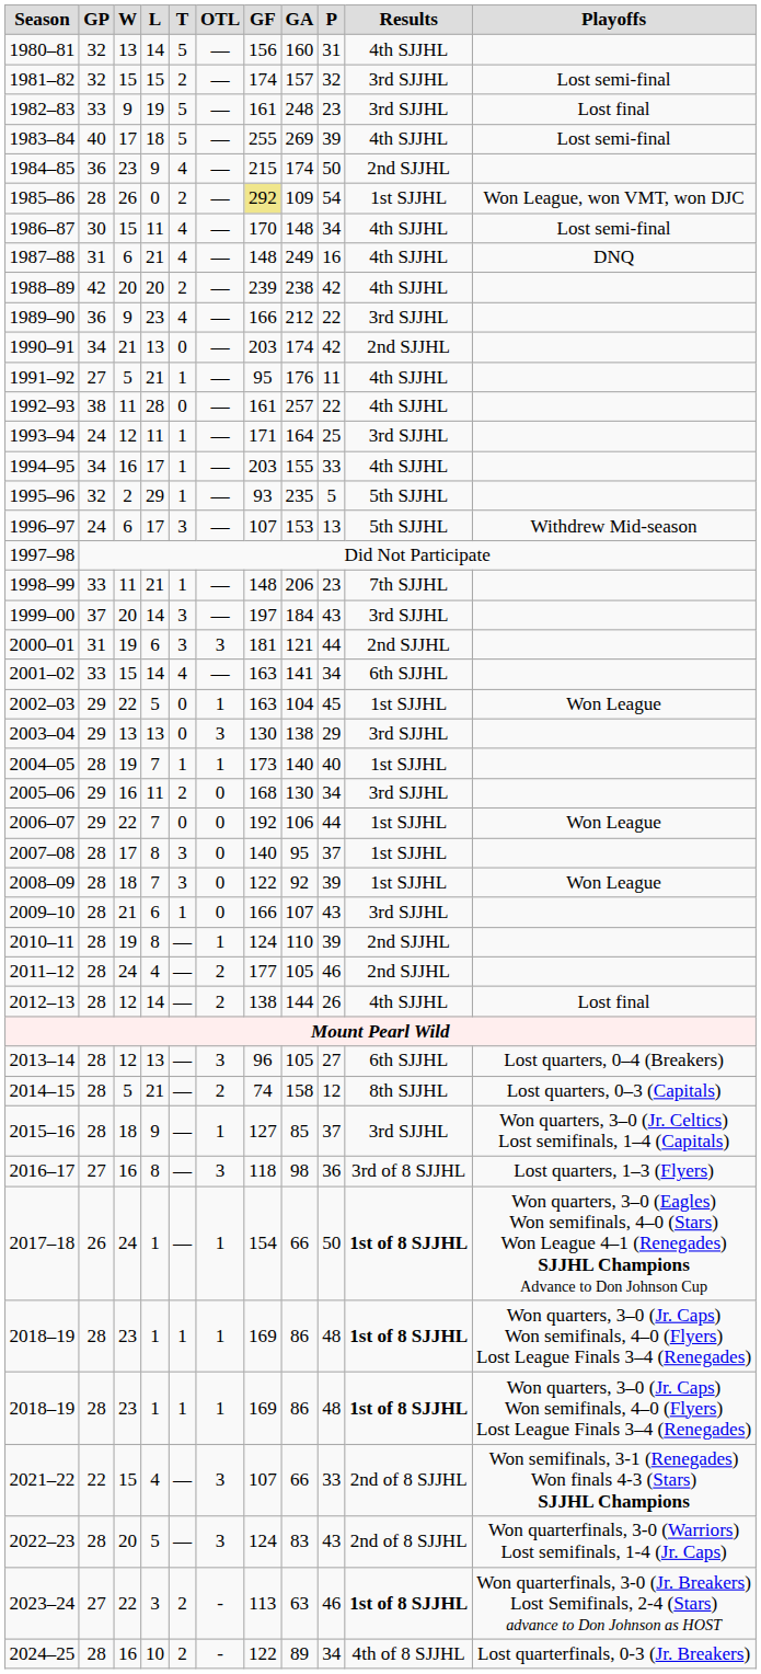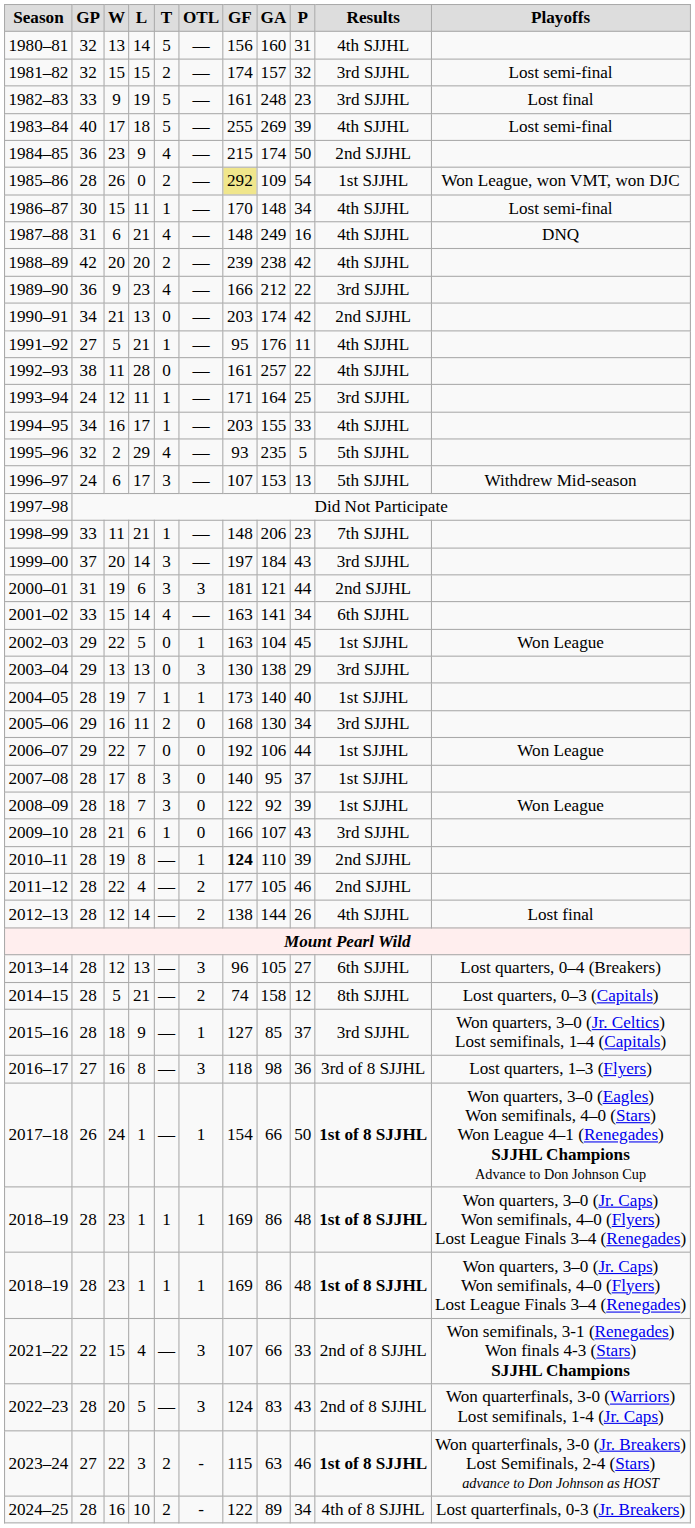1986–87 | T: 4 -> 1
1995–96 | T: 1 -> 4
2010–11 | GF: normal -> bold
2011–12 | W: 24 -> 22
2023–24 | GF: 113 -> 115
